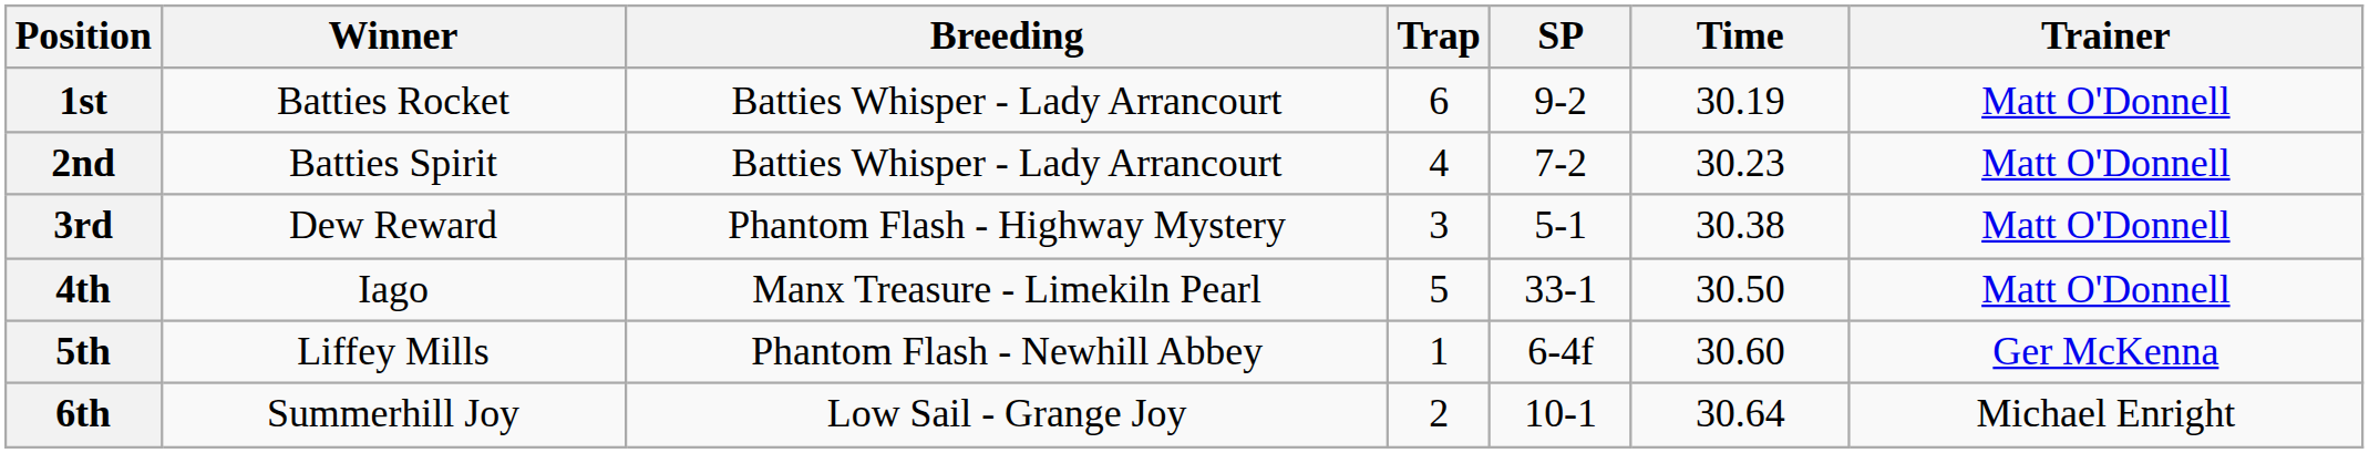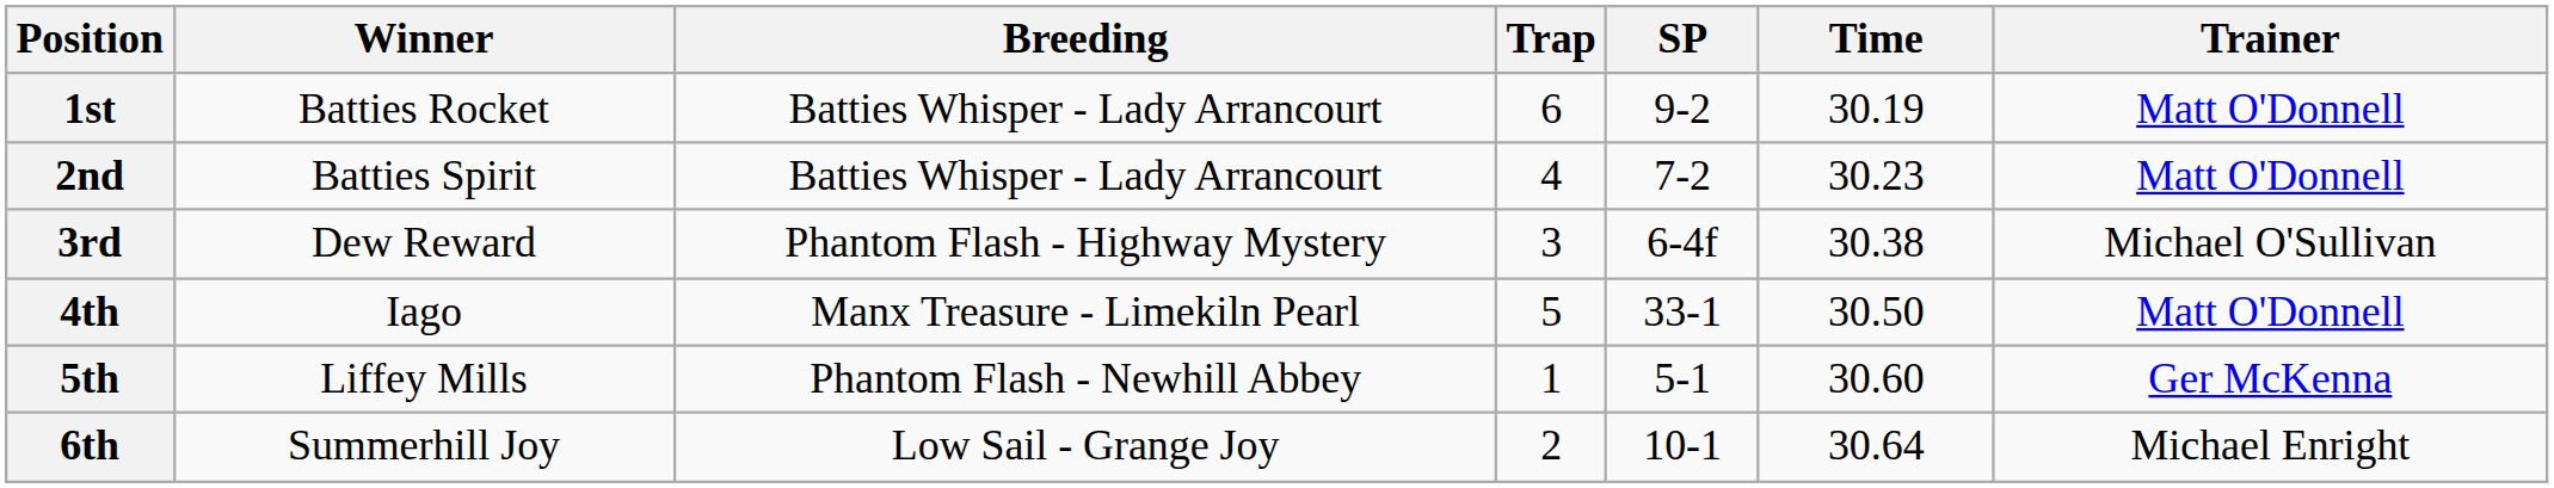3rd | SP: 5-1 -> 6-4f
3rd | Trainer: Matt O'Donnell -> Michael O'Sullivan
5th | SP: 6-4f -> 5-1
